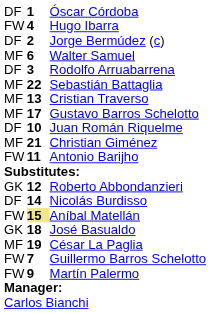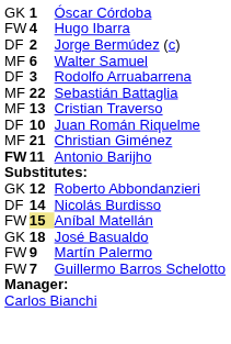Óscar Córdoba | column 1: DF -> GK
- row: MF | 17 | Gustavo Barros Schelotto
Antonio Barijho | column 1: normal -> bold
- row: MF | 19 | César La Paglia
rows swapped: Guillermo Barros Schelotto <-> Martín Palermo
